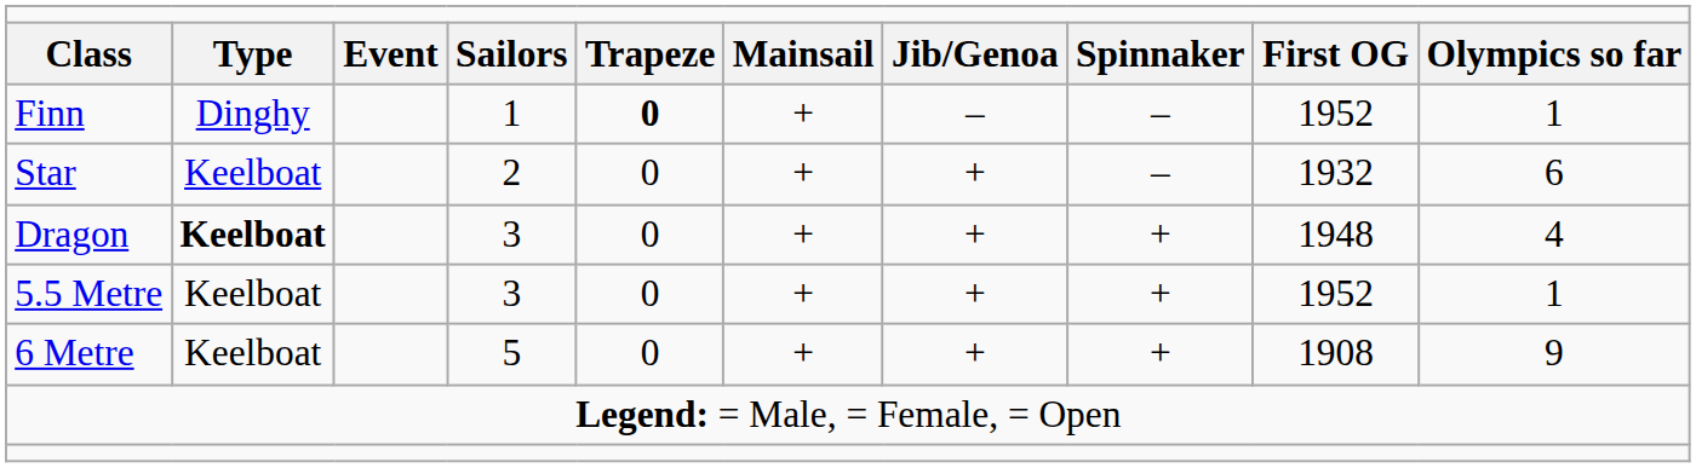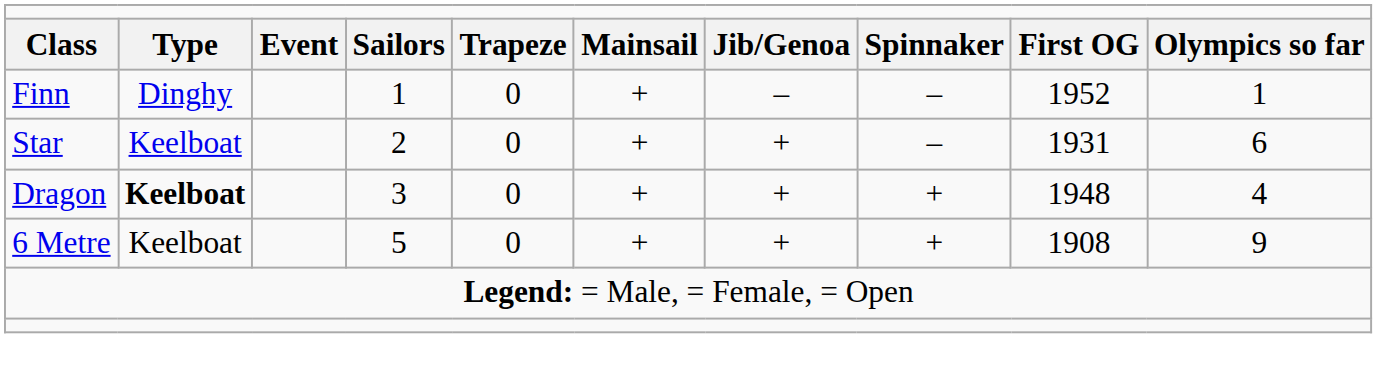Finn | column 5: bold -> normal
Star | column 9: 1932 -> 1931
- row: 5.5 Metre | Keelboat | 3 | 0 | + | + | + | 1952 | 1
